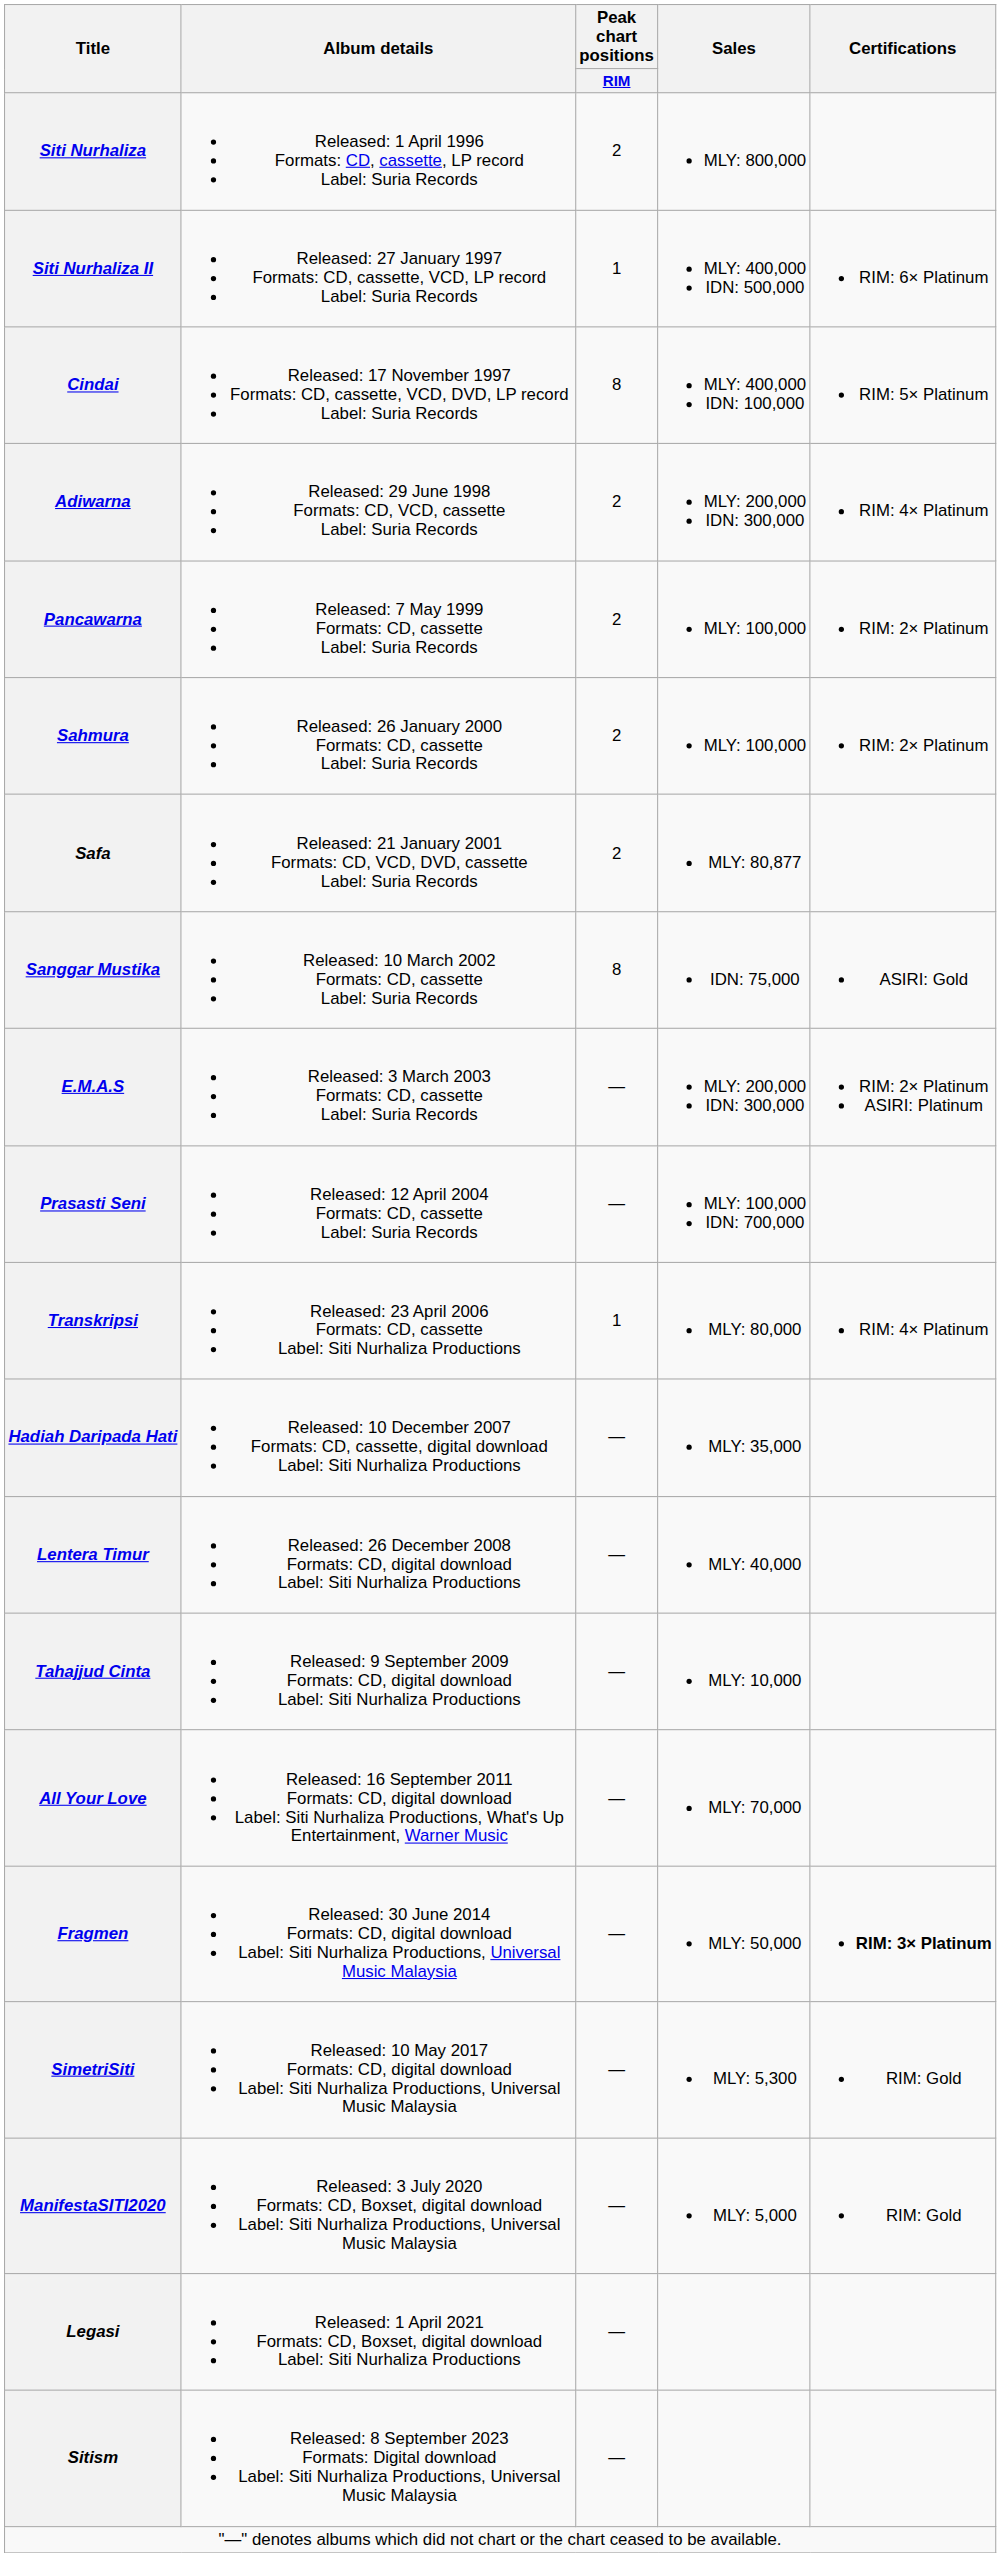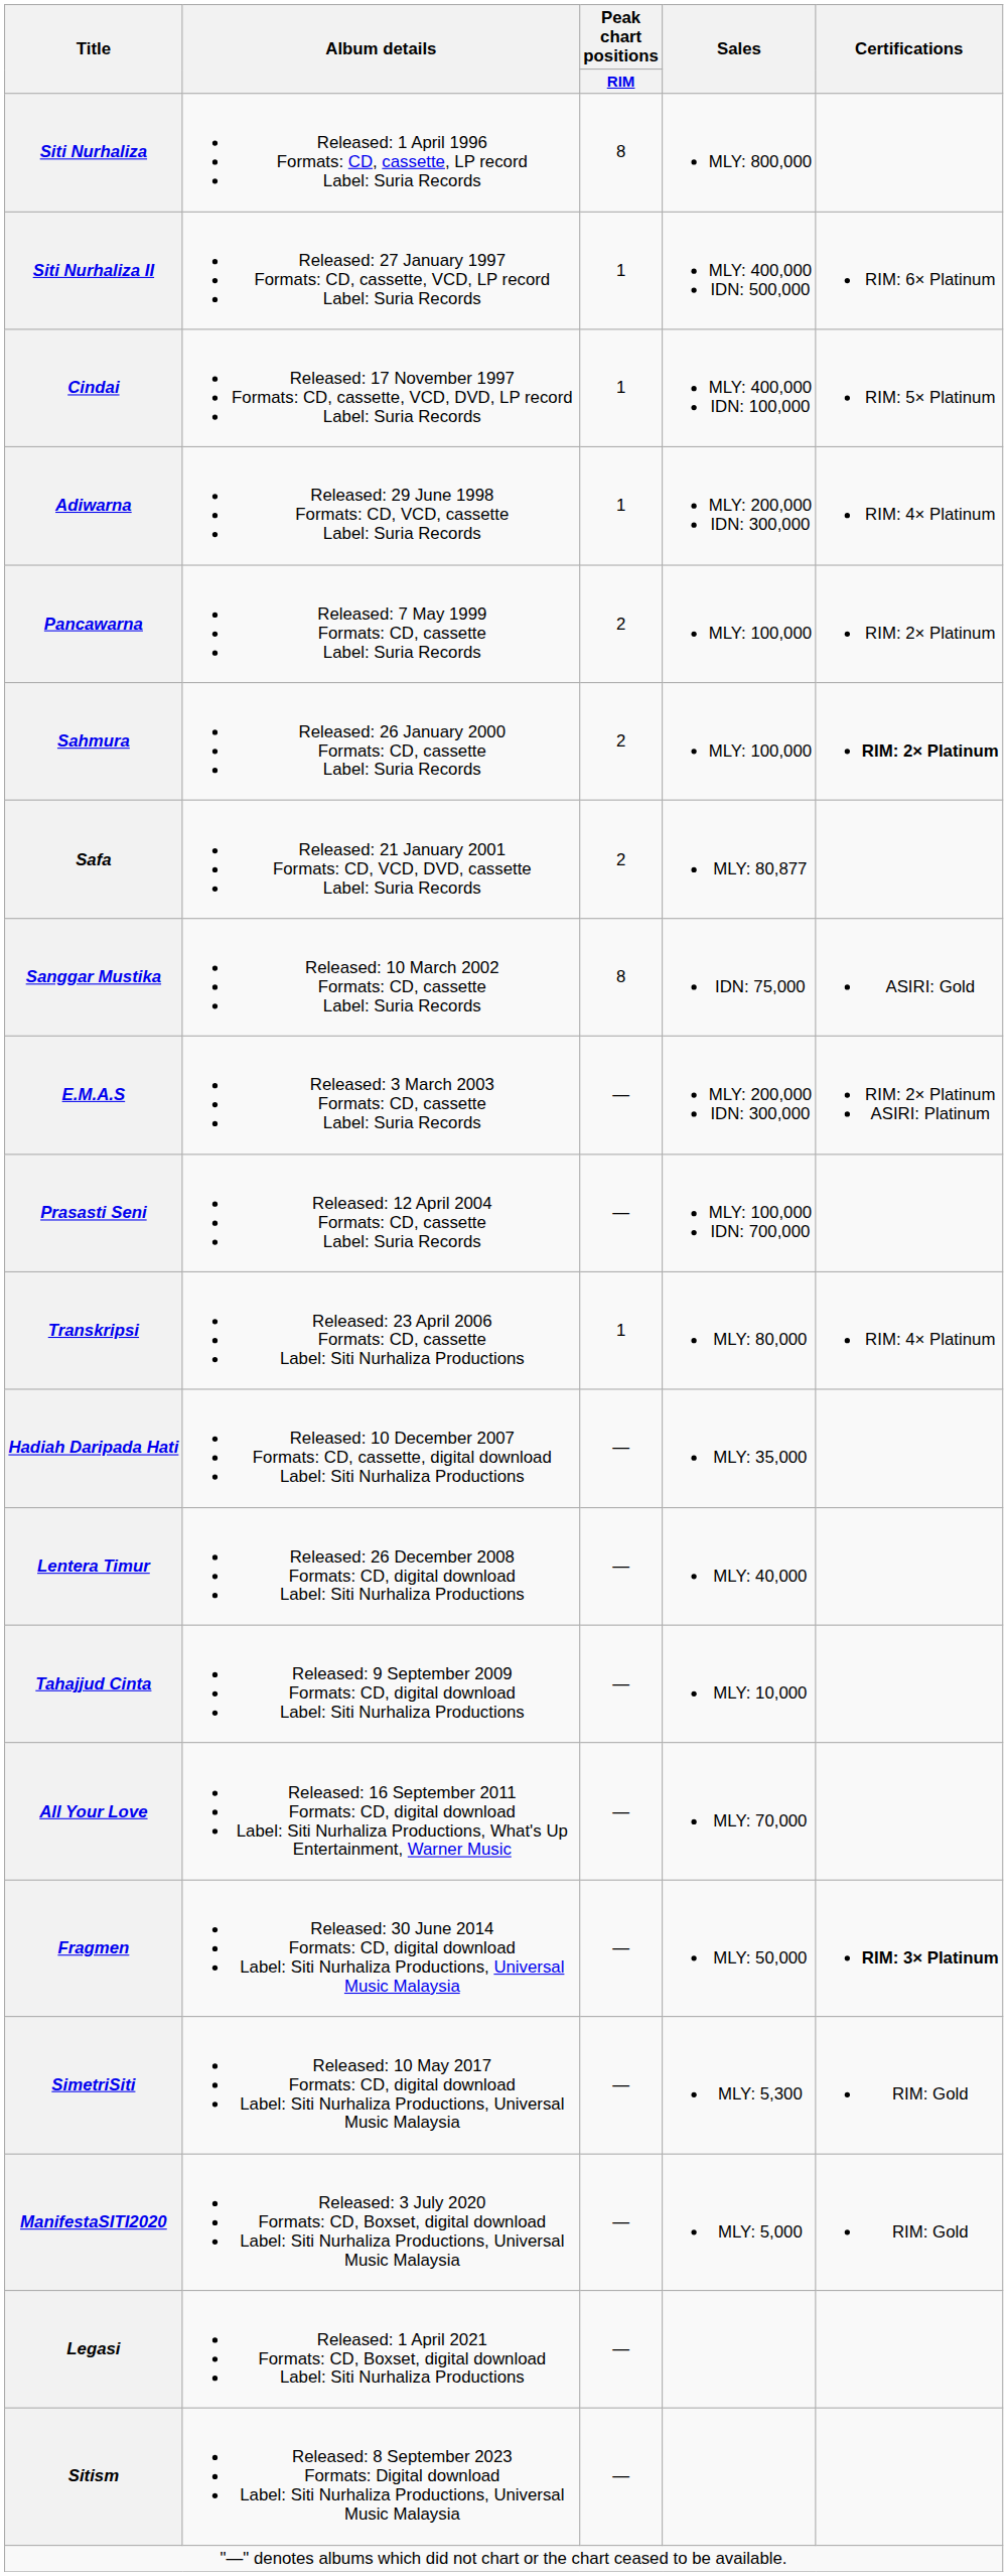Siti Nurhaliza | Peak chart positions / RIM: 2 -> 8
Cindai | Peak chart positions / RIM: 8 -> 1
Adiwarna | Peak chart positions / RIM: 2 -> 1
Sahmura | Certifications: normal -> bold
